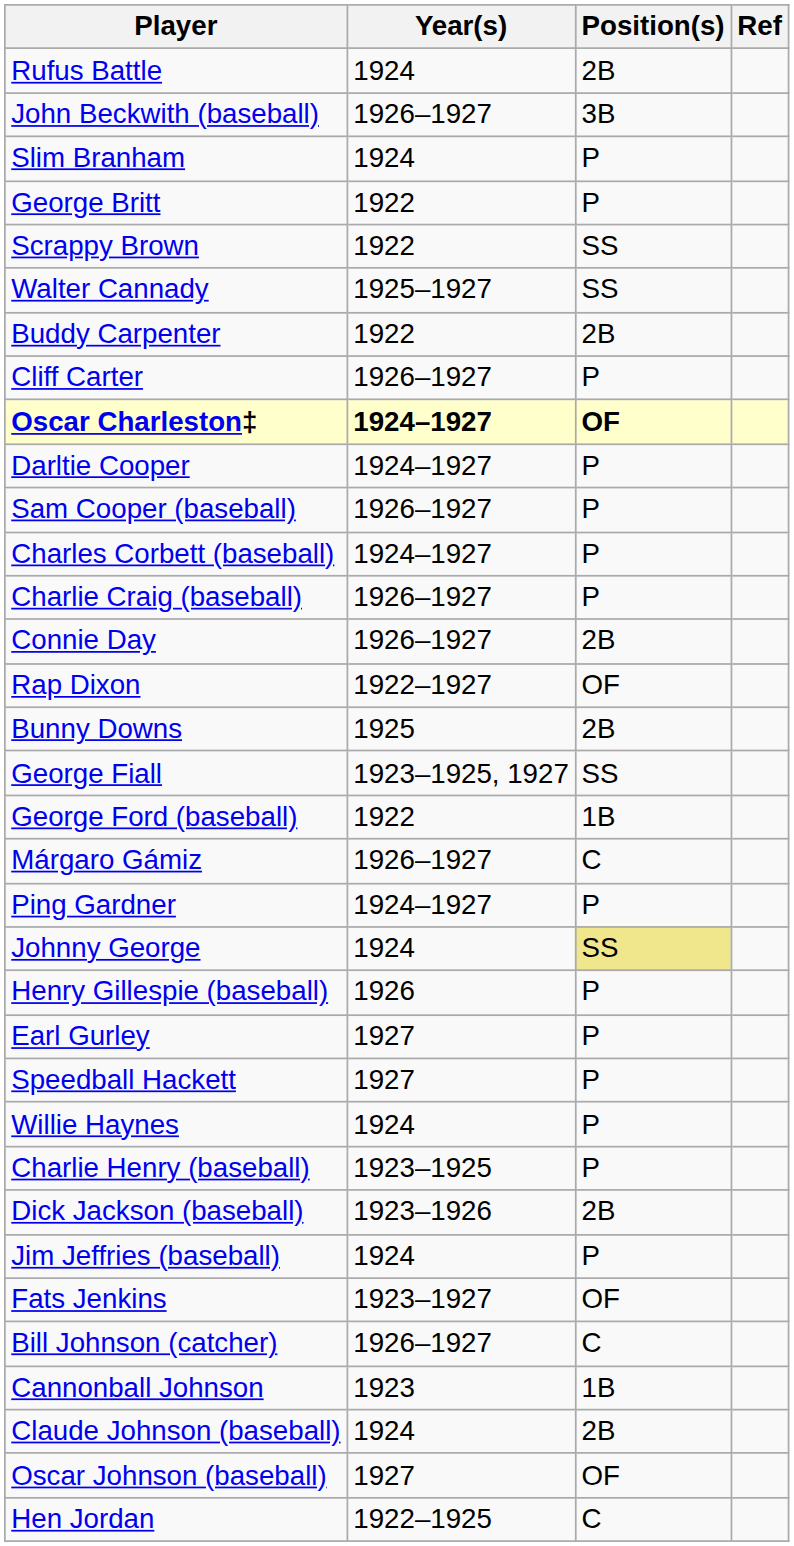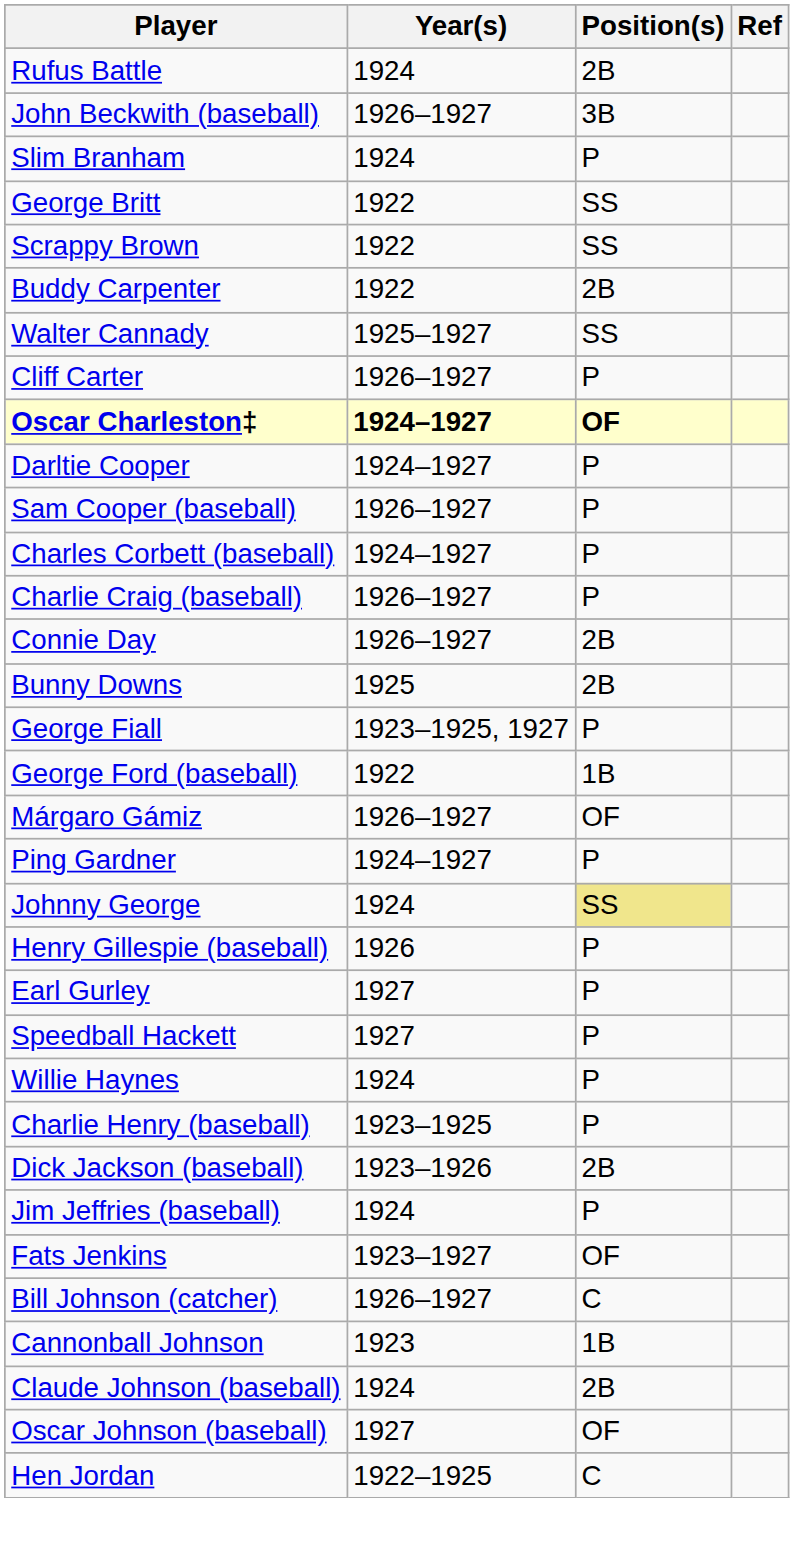George Britt | Position(s): P -> SS
rows swapped: Walter Cannady <-> Buddy Carpenter
- row: Rap Dixon | 1922–1927 | OF
George Fiall | Position(s): SS -> P
Márgaro Gámiz | Position(s): C -> OF
